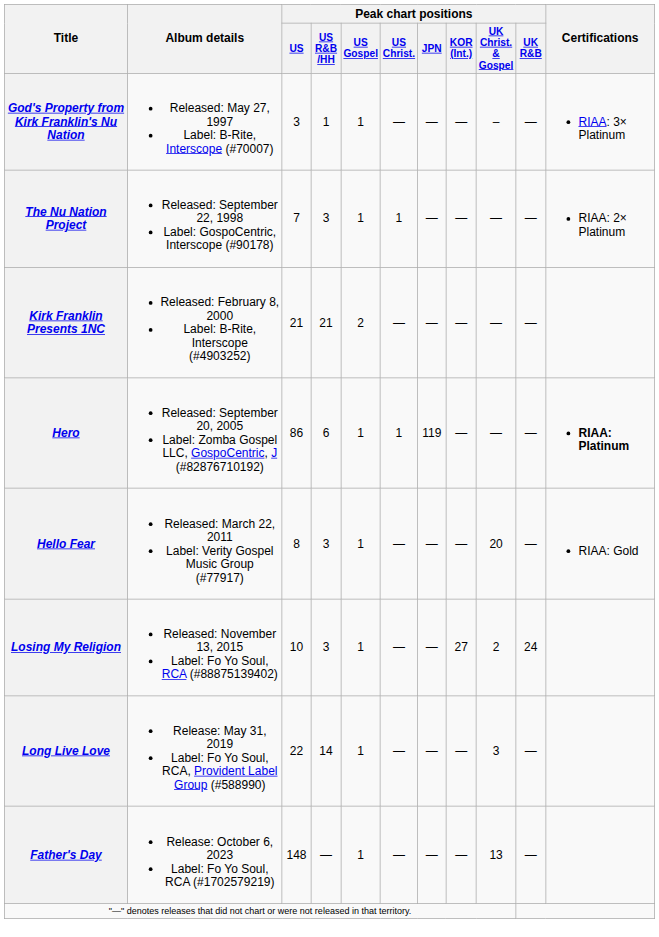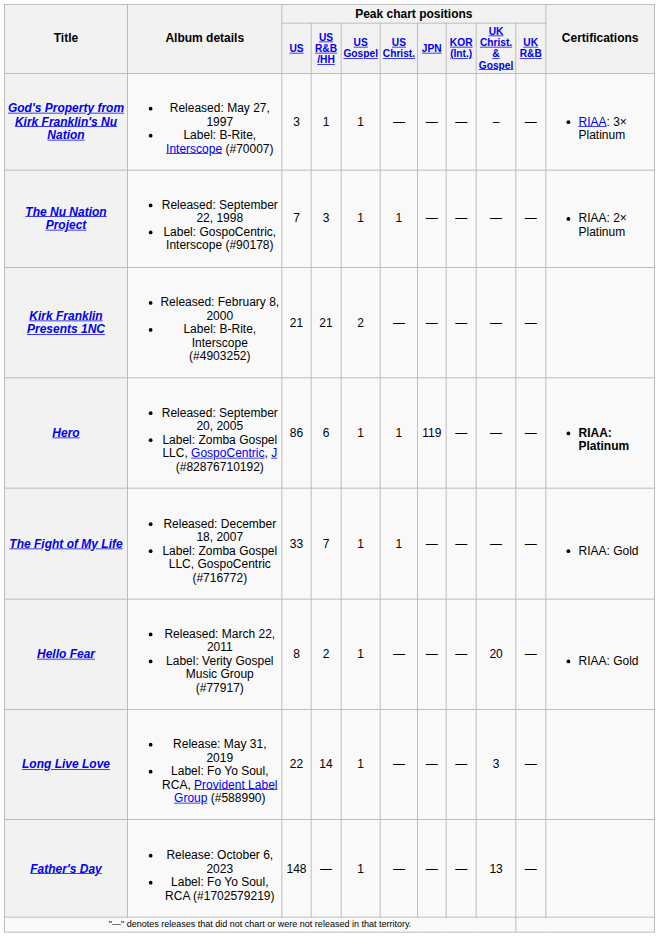+ row: The Fight of My Life | Released: December 18, 2007 Label: Zomba Gospel LLC, GospoCentric (#716772) | 33 | 7 | 1 | 1 | — | — | — | — | RIAA: Gold
Hello Fear | Peak chart positions / US R&B /HH: 3 -> 2
- row: Losing My Religion | Released: November 13, 2015 Label: Fo Yo Soul, RCA (#88875139402) | 10 | 3 | 1 | — | — | 27 | 2 | 24
